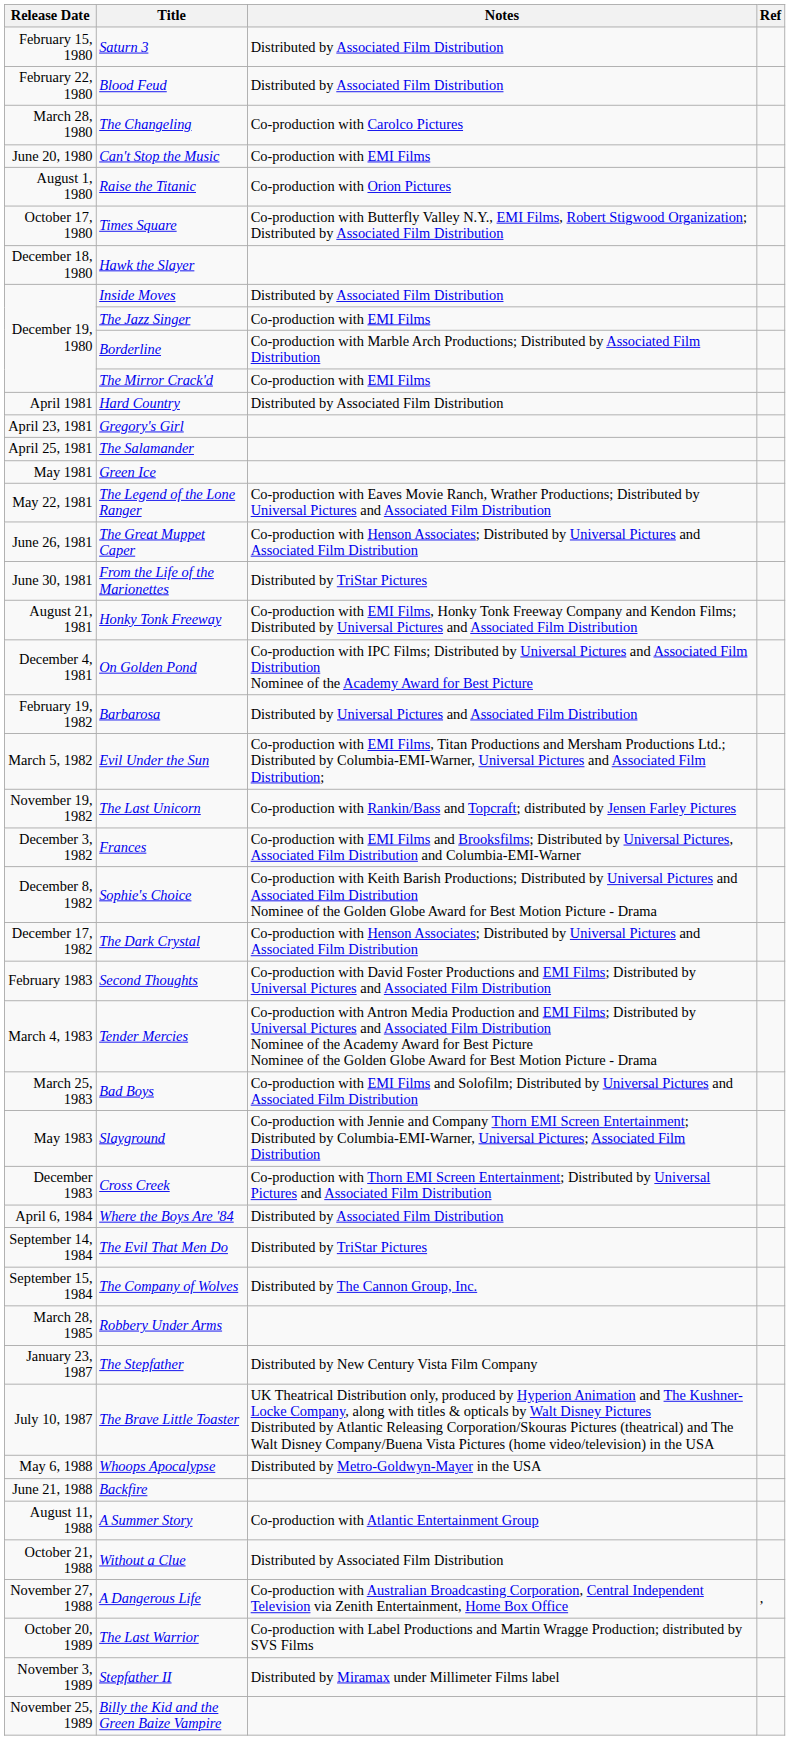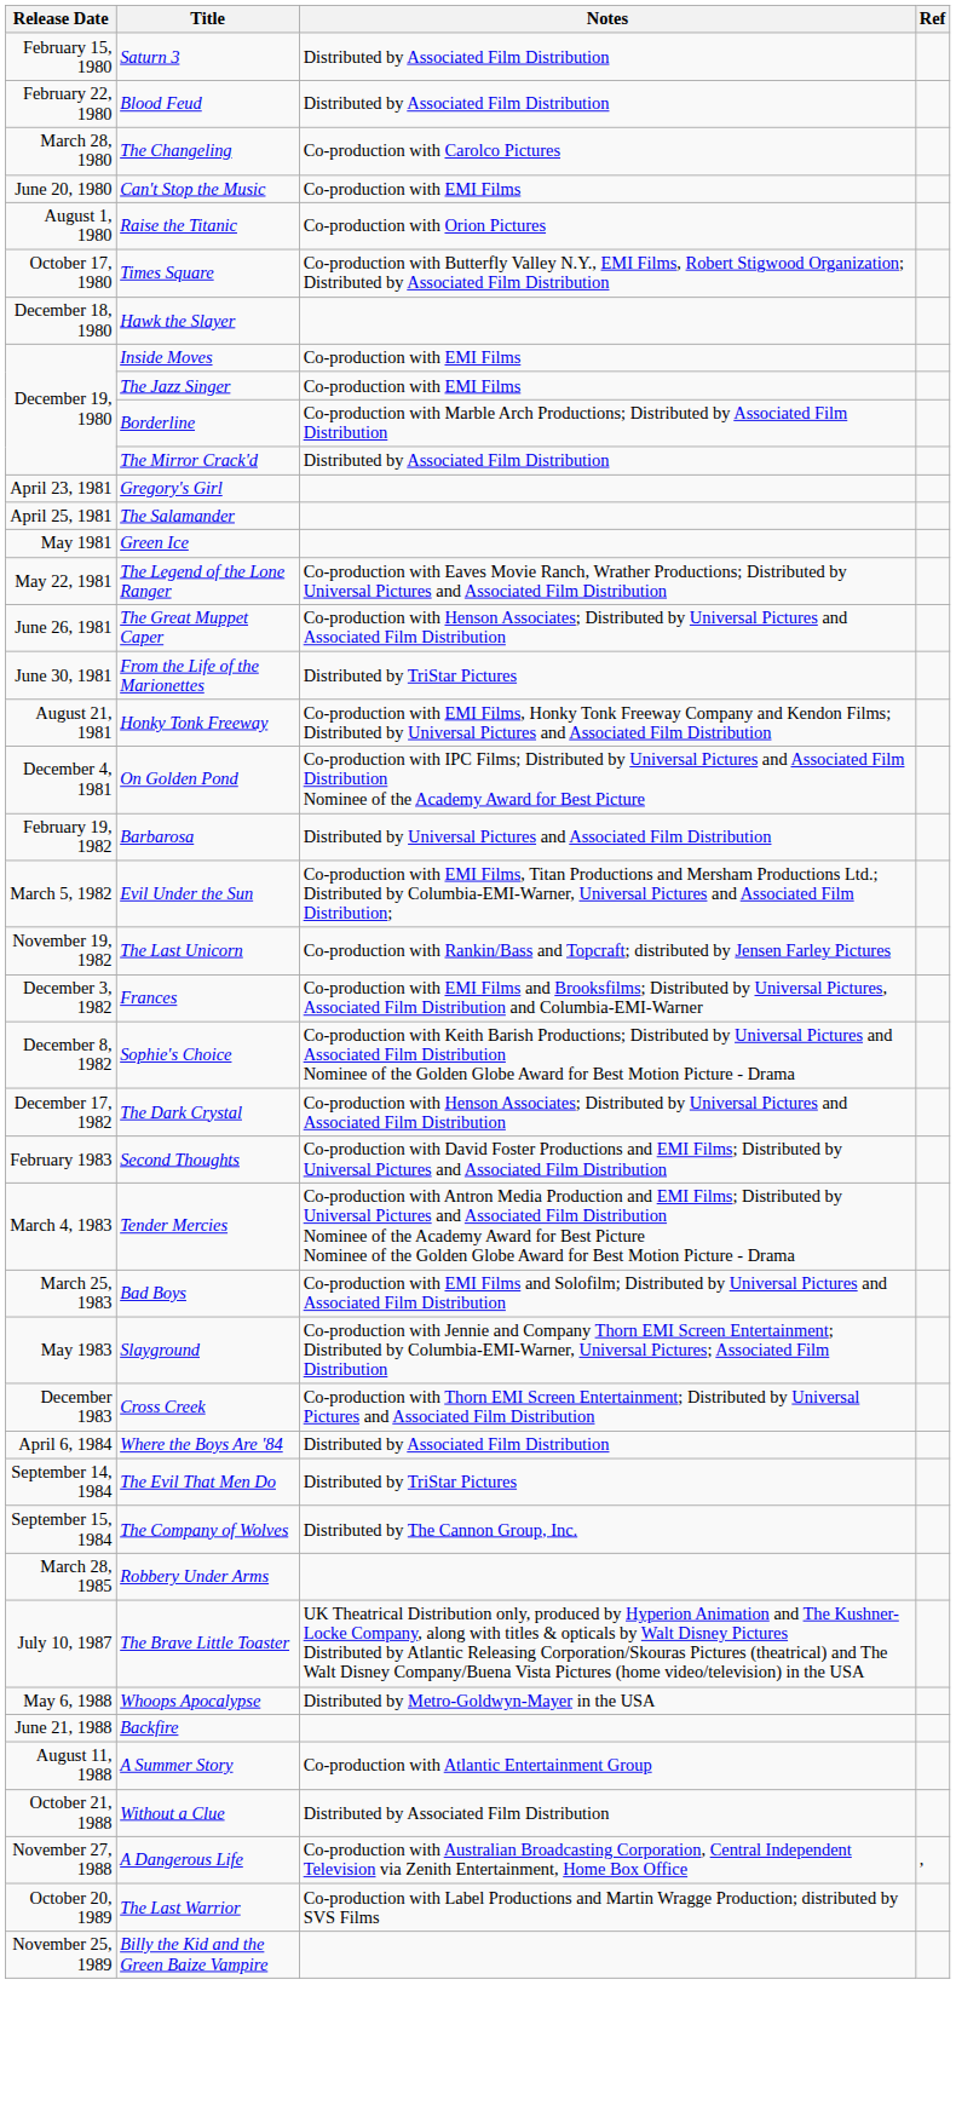Inside Moves | Notes: Distributed by Associated Film Distribution -> Co-production with EMI Films
The Mirror Crack'd | Notes: Co-production with EMI Films -> Distributed by Associated Film Distribution
- row: April 1981 | Hard Country | Distributed by Associated Film Distribution
- row: January 23, 1987 | The Stepfather | Distributed by New Century Vista Film Company
- row: November 3, 1989 | Stepfather II | Distributed by Miramax under Millimeter Films label
